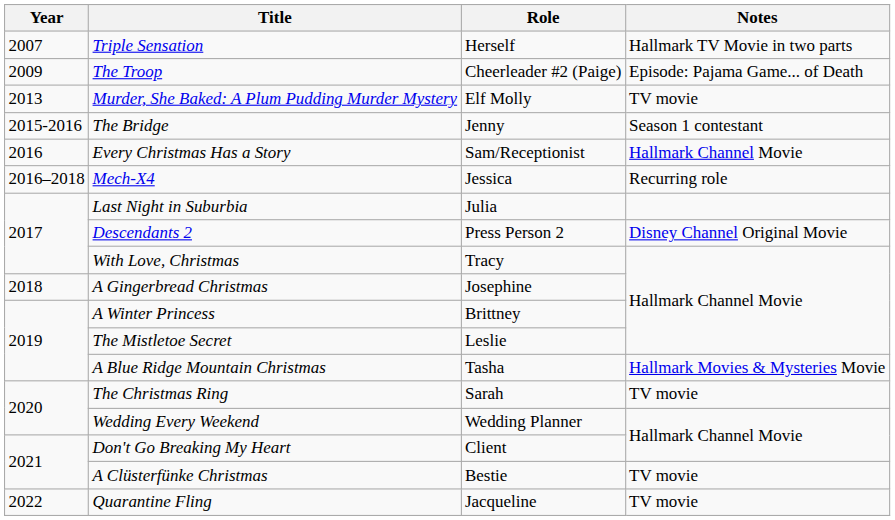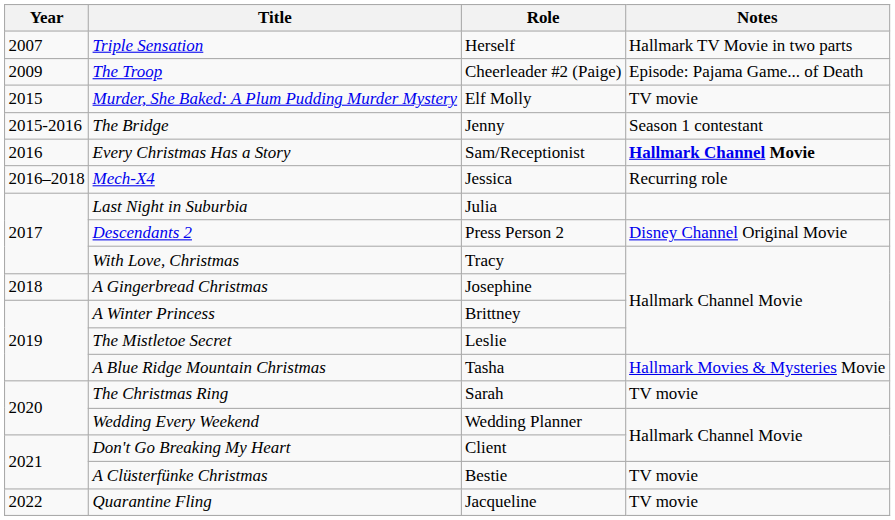Murder, She Baked: A Plum Pudding Murder Mystery | Year: 2013 -> 2015
Every Christmas Has a Story | Notes: normal -> bold
